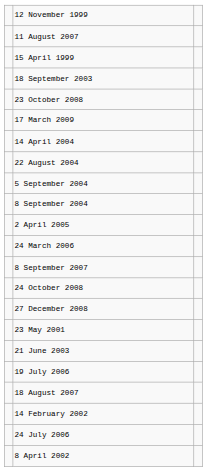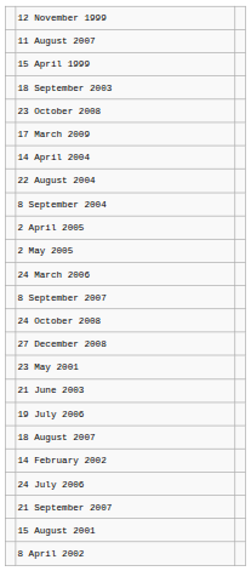- row: 5 September 2004
+ row: 2 May 2005
+ row: 21 September 2007
+ row: 15 August 2001
